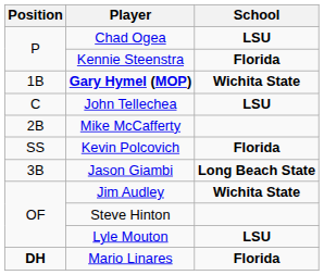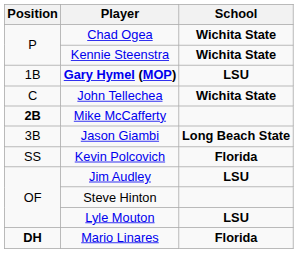Chad Ogea | School: LSU -> Wichita State
Kennie Steenstra | School: Florida -> Wichita State
Gary Hymel (MOP) | School: Wichita State -> LSU
John Tellechea | School: LSU -> Wichita State
Mike McCafferty | Position: normal -> bold
rows swapped: Jason Giambi <-> Kevin Polcovich
Jim Audley | School: Wichita State -> LSU
